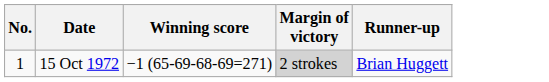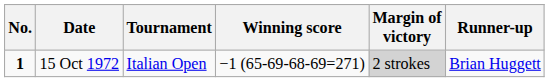+ column: Tournament | Italian Open
15 Oct 1972 | No.: normal -> bold
